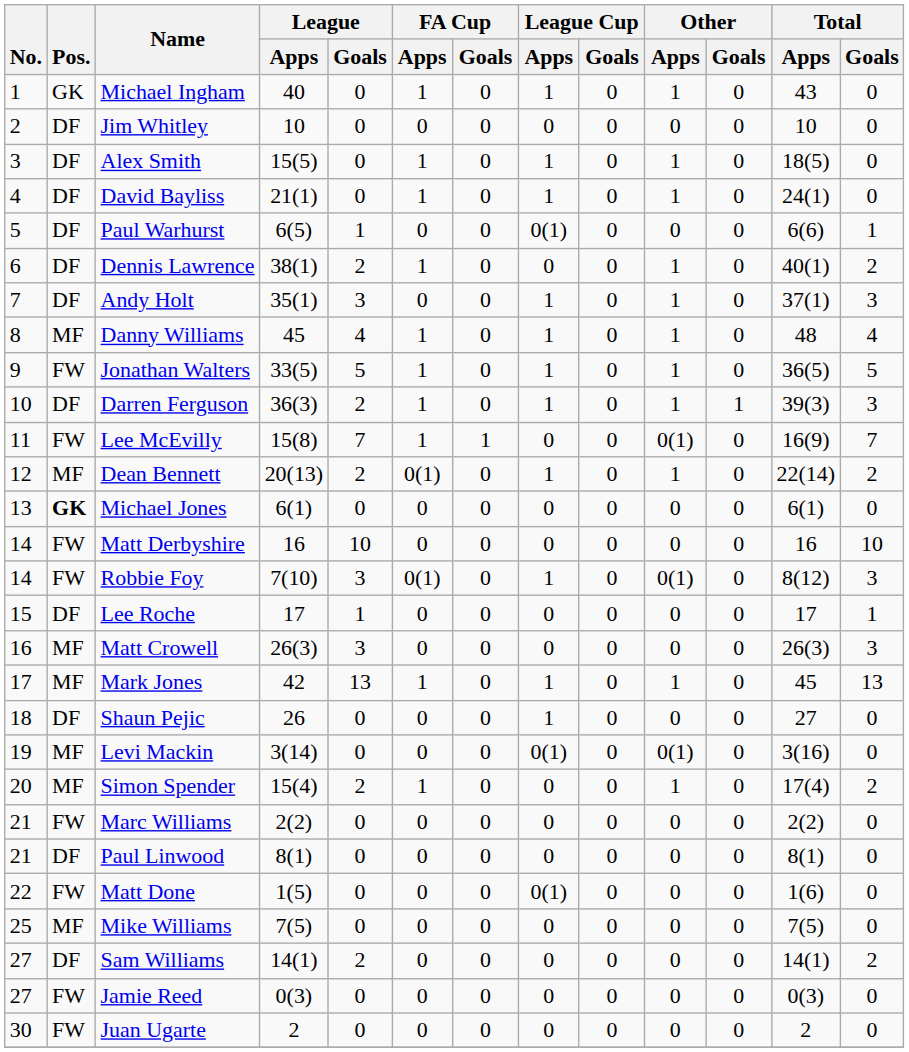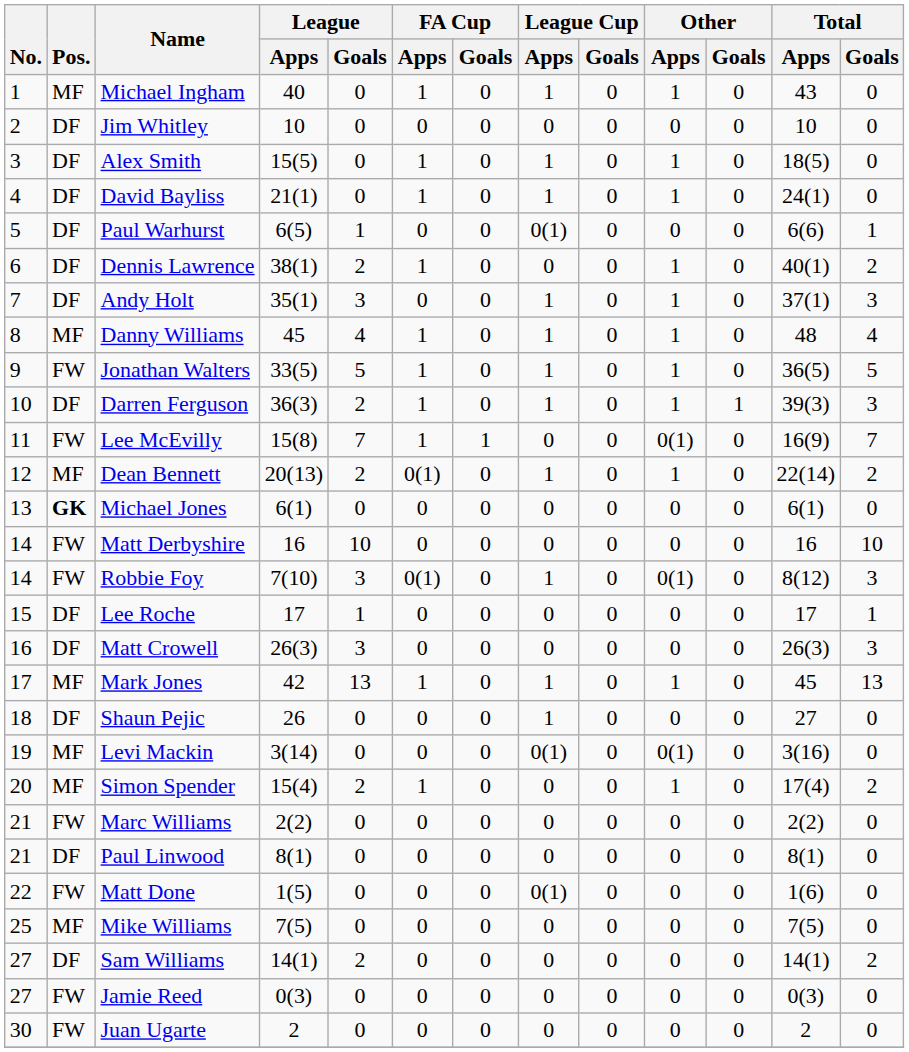Michael Ingham | Pos.: GK -> MF
Matt Crowell | Pos.: MF -> DF
